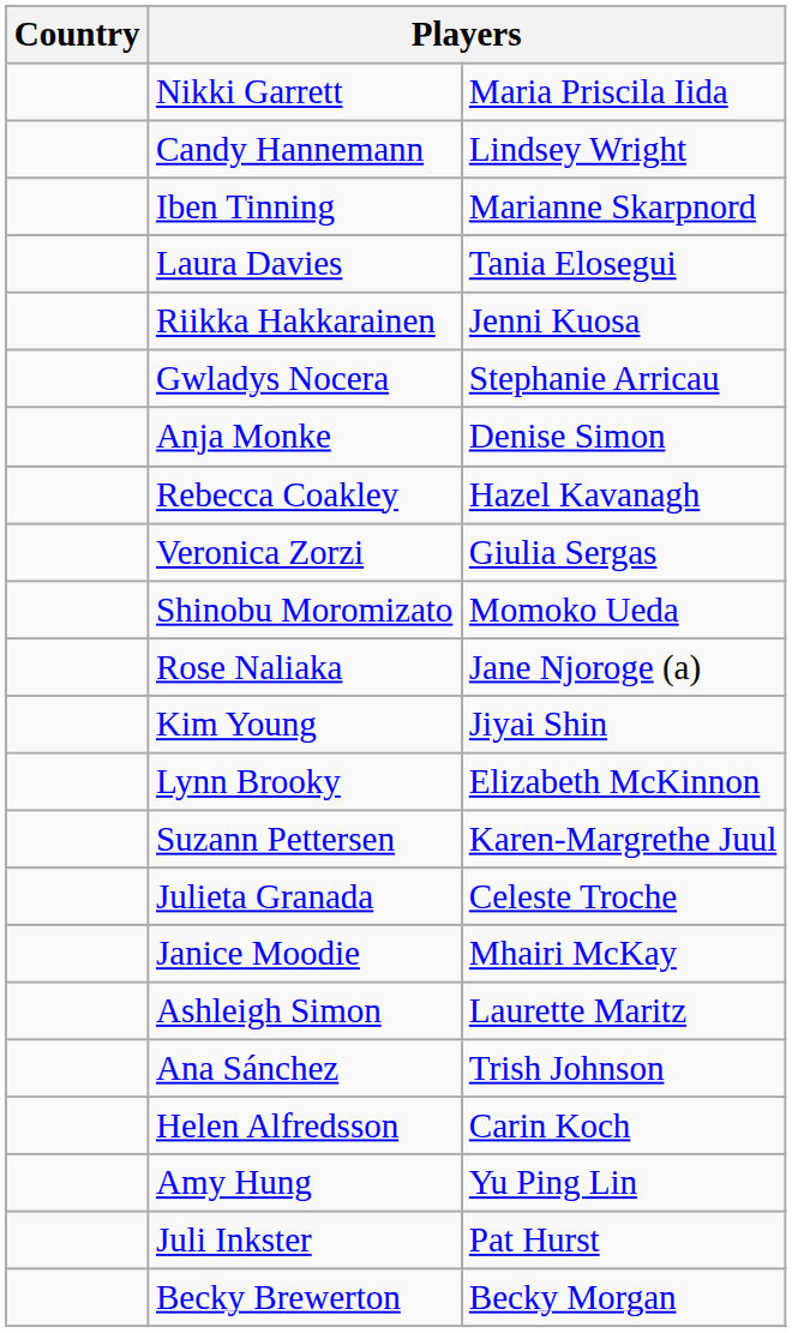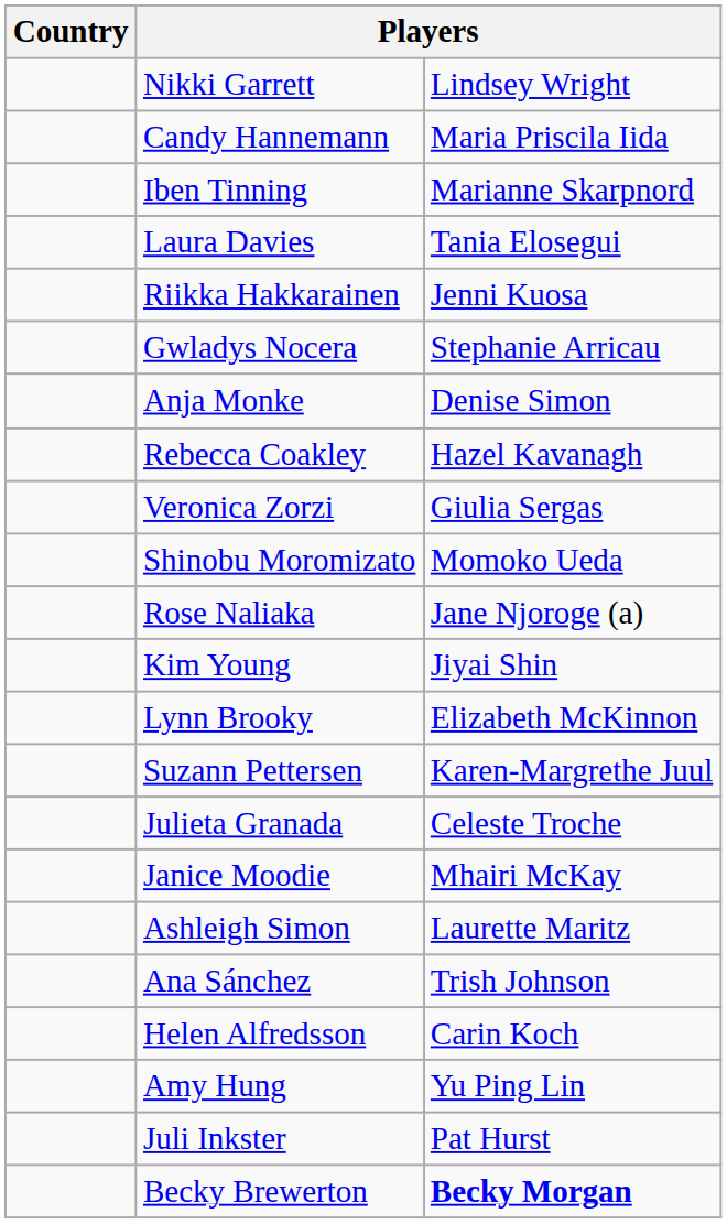Nikki Garrett | column 3: Maria Priscila Iida -> Lindsey Wright
Candy Hannemann | column 3: Lindsey Wright -> Maria Priscila Iida
Becky Brewerton | column 3: normal -> bold
